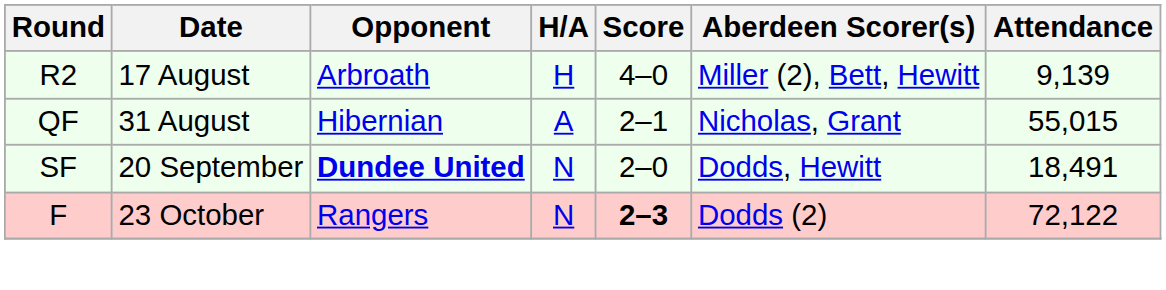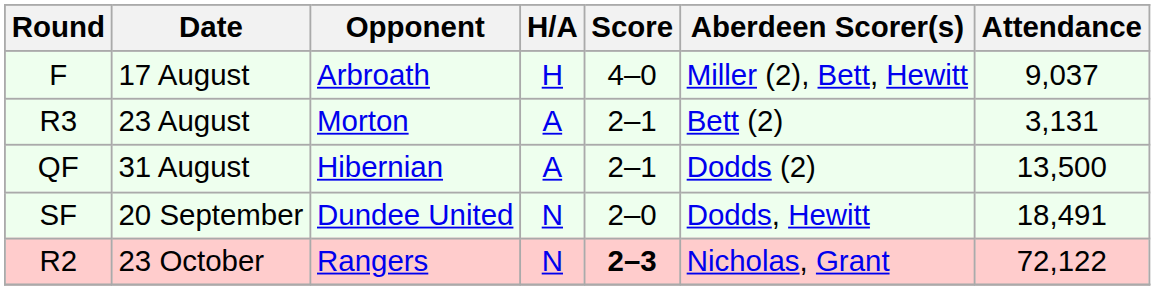17 August | Round: R2 -> F
17 August | Attendance: 9,139 -> 9,037
+ row: R3 | 23 August | Morton | A | 2–1 | Bett (2) | 3,131
31 August | Aberdeen Scorer(s): Nicholas, Grant -> Dodds (2)
31 August | Attendance: 55,015 -> 13,500
20 September | Opponent: bold -> normal
23 October | Round: F -> R2
23 October | Aberdeen Scorer(s): Dodds (2) -> Nicholas, Grant
